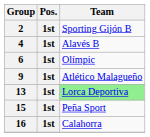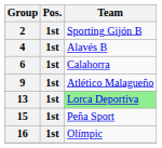6 | Team: Olímpic -> Calahorra
16 | Team: Calahorra -> Olímpic
